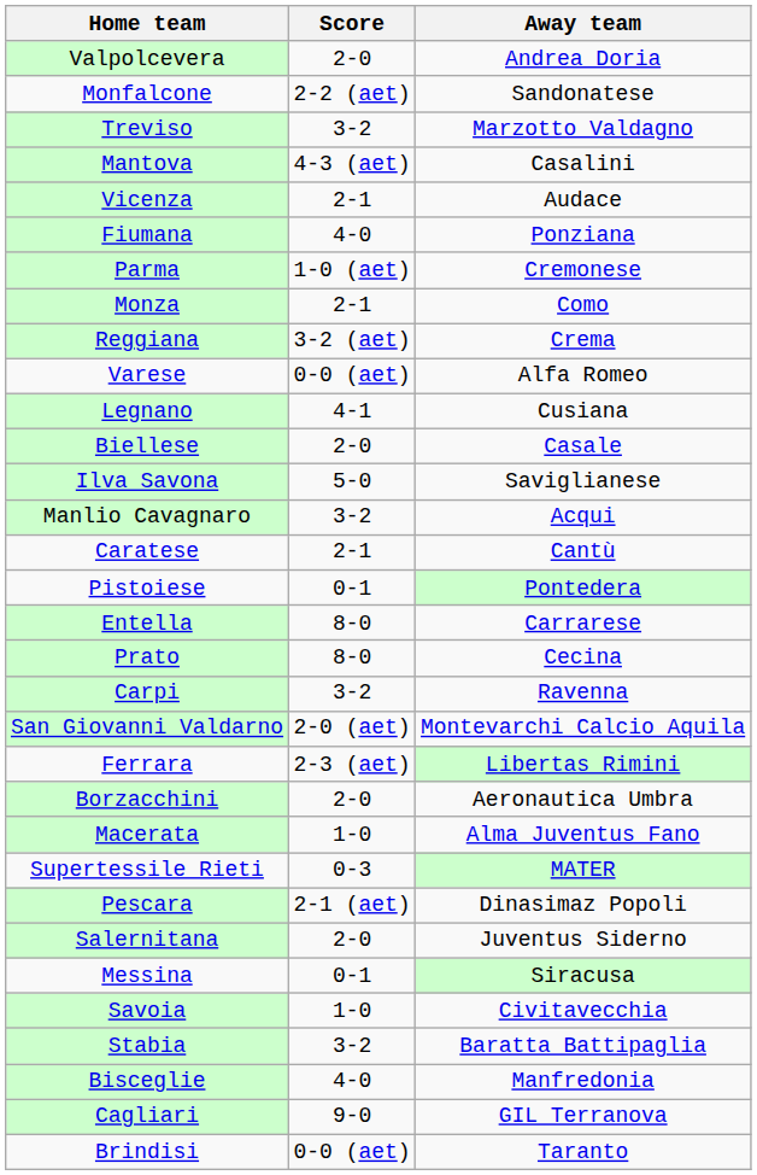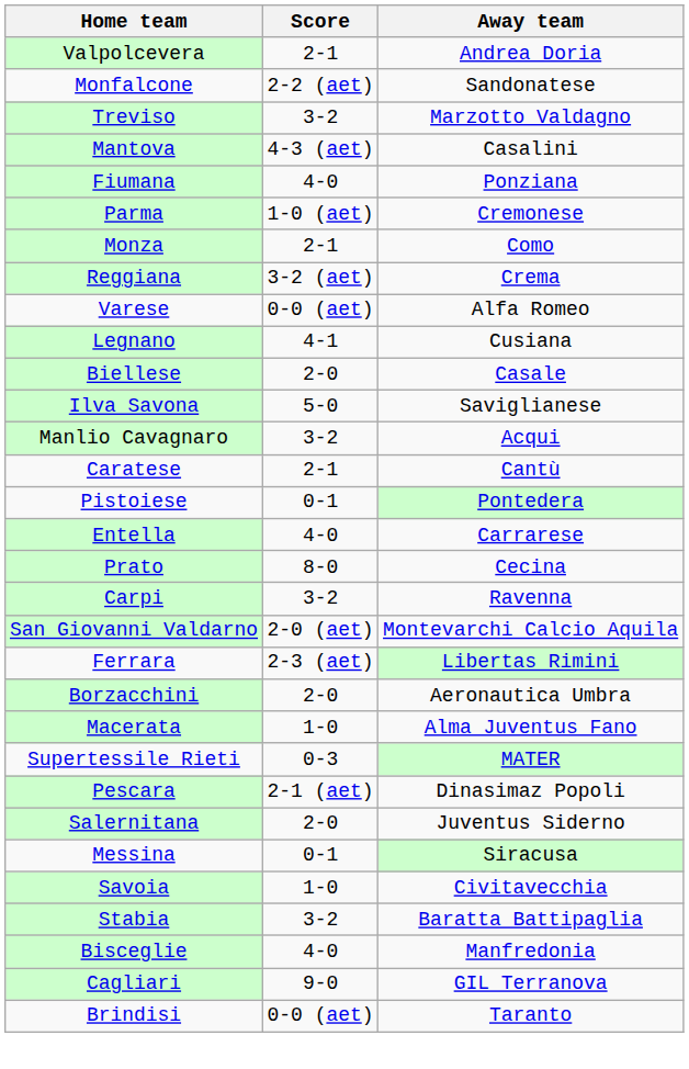Valpolcevera | Score: 2-0 -> 2-1
- row: Vicenza | 2-1 | Audace
Entella | Score: 8-0 -> 4-0
